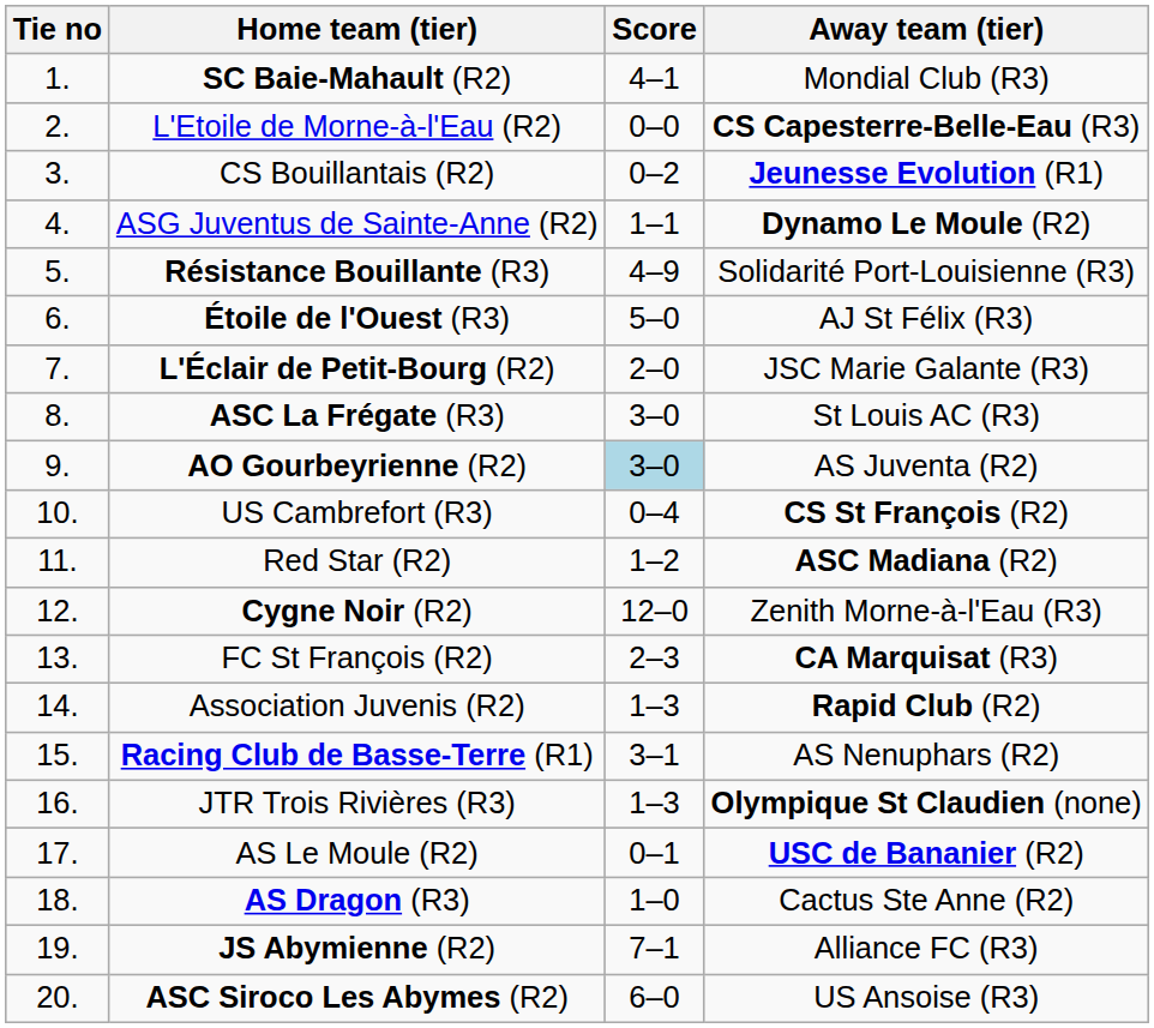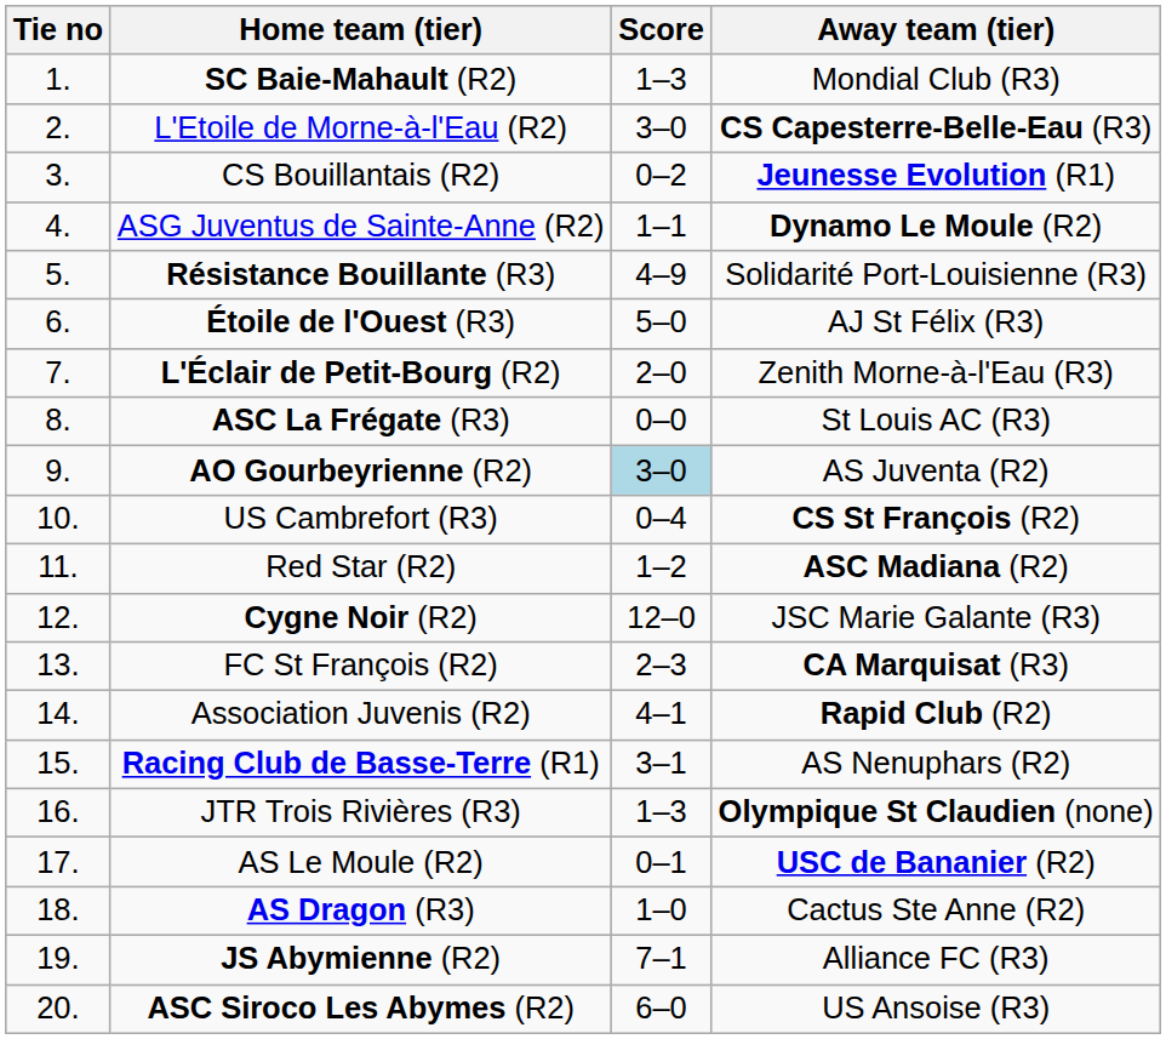SC Baie-Mahault (R2) | Score: 4–1 -> 1–3
L'Etoile de Morne-à-l'Eau (R2) | Score: 0–0 -> 3–0
L'Éclair de Petit-Bourg (R2) | Away team (tier): JSC Marie Galante (R3) -> Zenith Morne-à-l'Eau (R3)
ASC La Frégate (R3) | Score: 3–0 -> 0–0
Cygne Noir (R2) | Away team (tier): Zenith Morne-à-l'Eau (R3) -> JSC Marie Galante (R3)
Association Juvenis (R2) | Score: 1–3 -> 4–1
